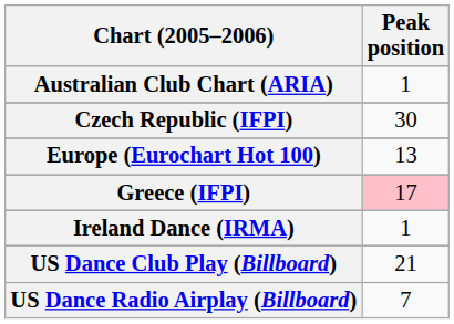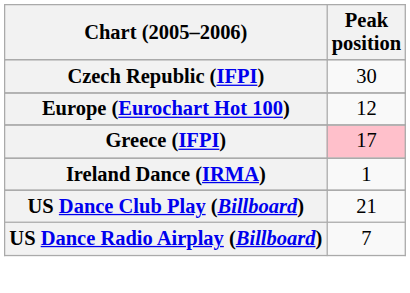- row: Australian Club Chart (ARIA) | 1
Europe (Eurochart Hot 100) | Peak position: 13 -> 12
